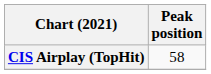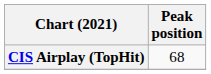CIS Airplay (TopHit) | Peak position: 58 -> 68
